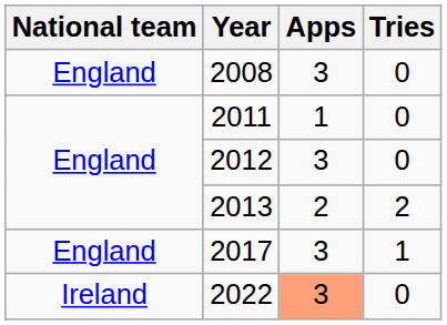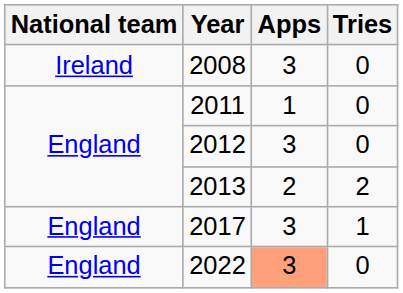2008 | National team: England -> Ireland
2022 | National team: Ireland -> England
